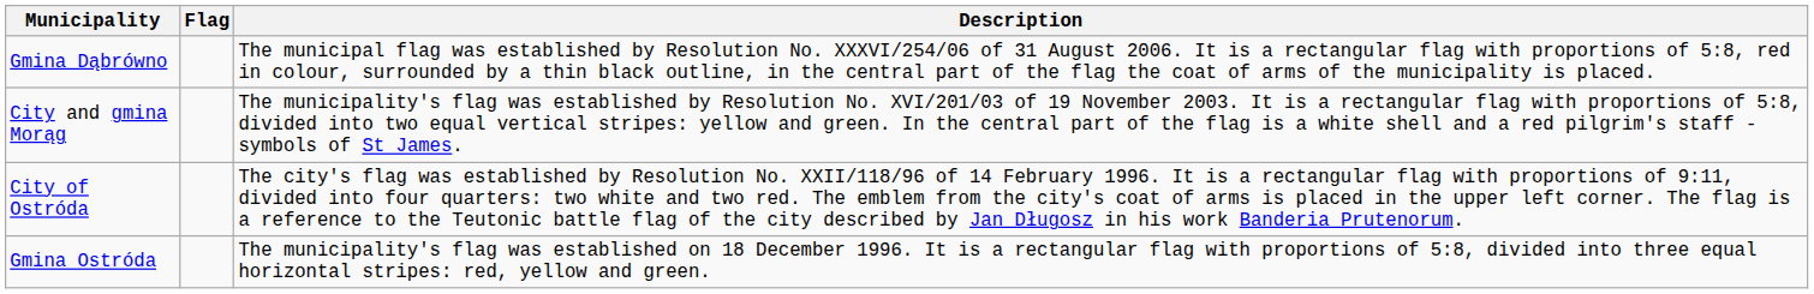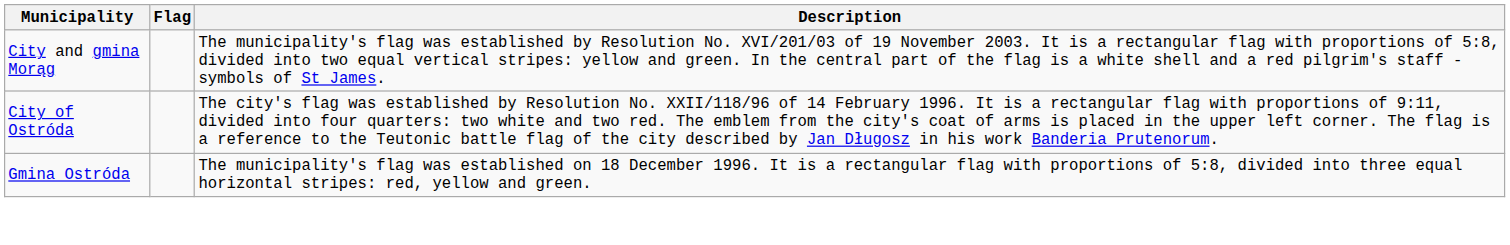- row: Gmina Dąbrówno | The municipal flag was established by Resolution No. XXXVI/254/06 of 31 August 2006. It is a rectangular flag with proportions of 5:8, red in colour, surrounded by a thin black outline, in the central part of the flag the coat of arms of the municipality is placed.
